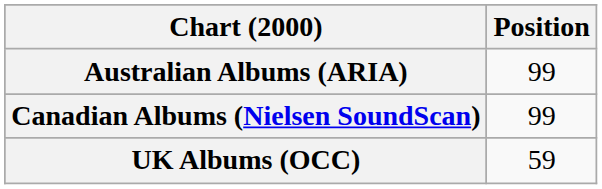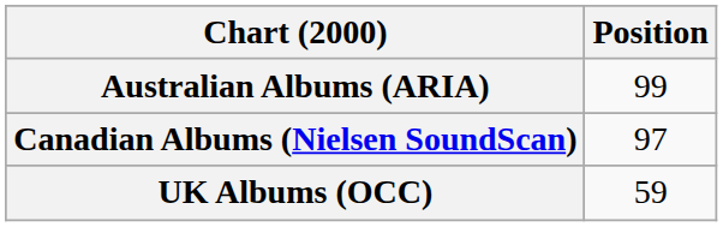Canadian Albums (Nielsen SoundScan) | Position: 99 -> 97
